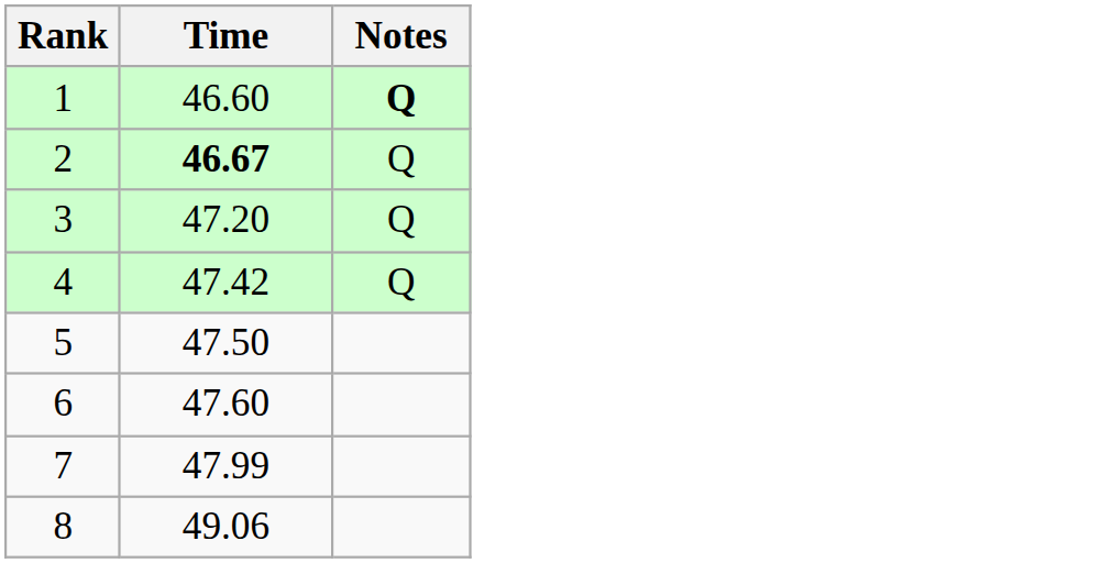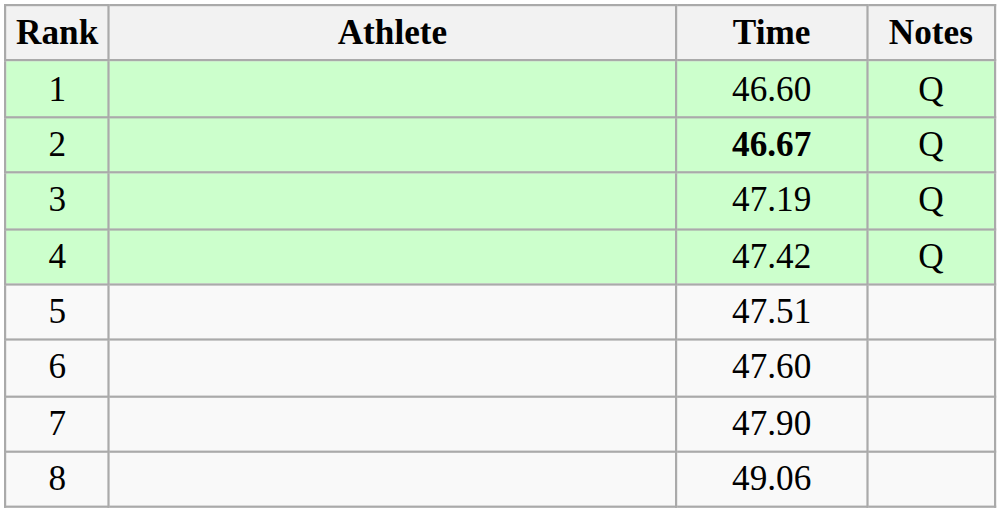+ column: Athlete
1 | Notes: bold -> normal
3 | Time: 47.20 -> 47.19
5 | Time: 47.50 -> 47.51
7 | Time: 47.99 -> 47.90
